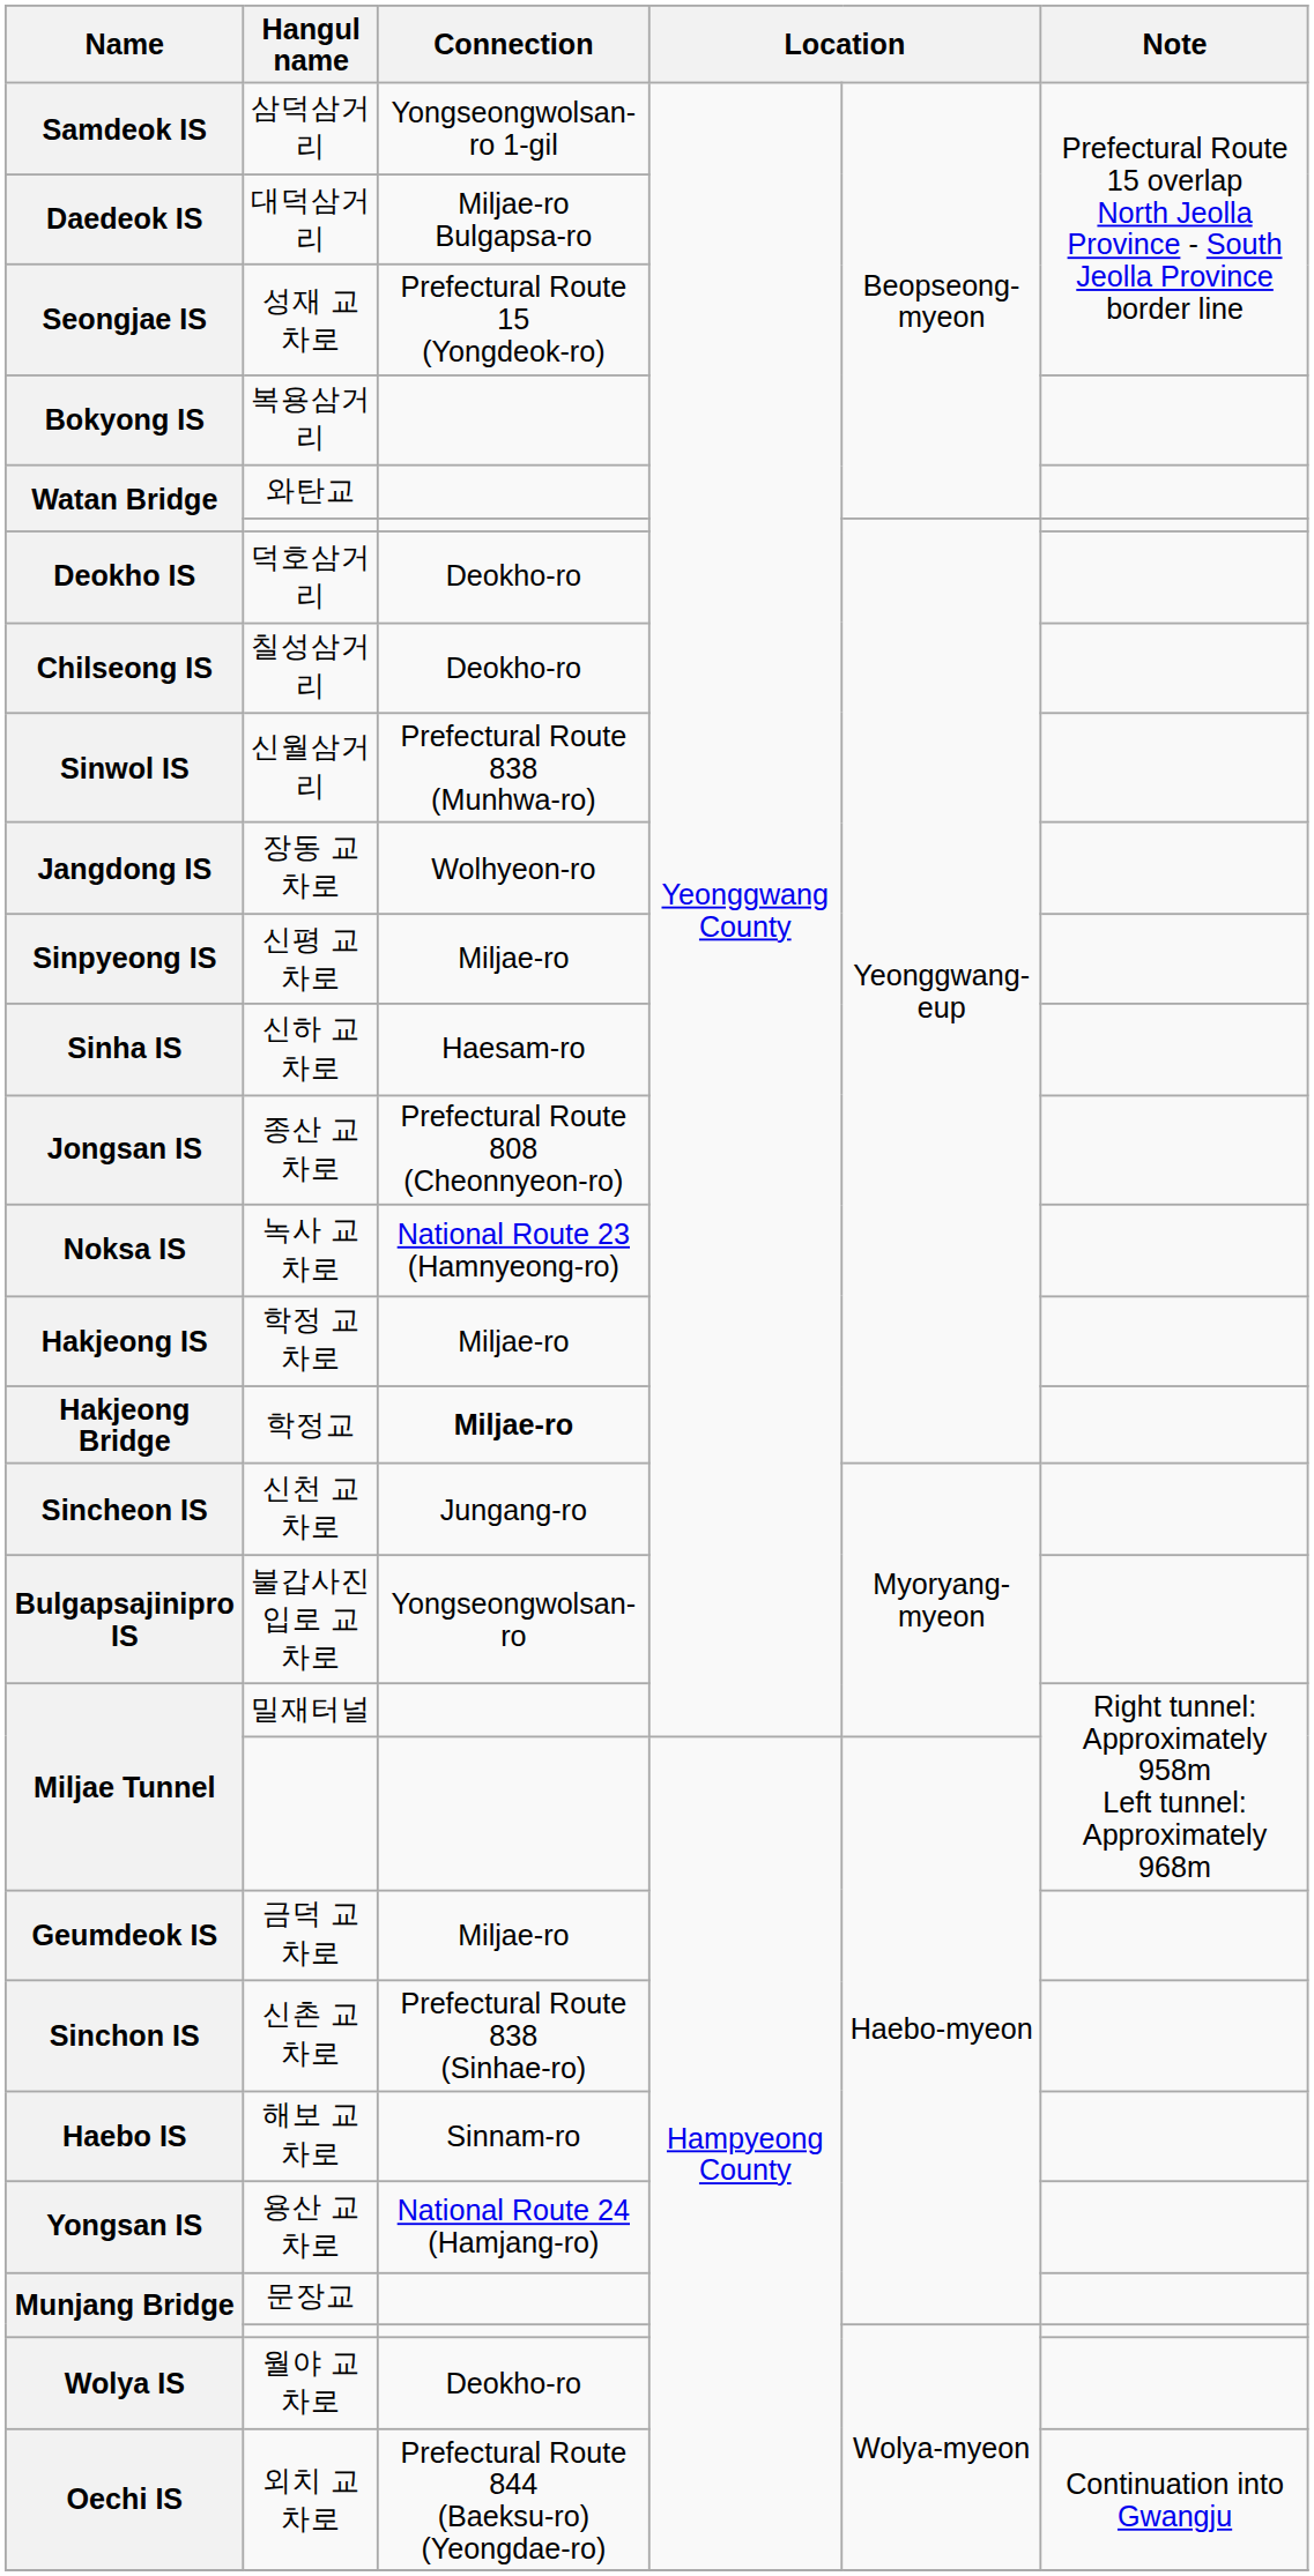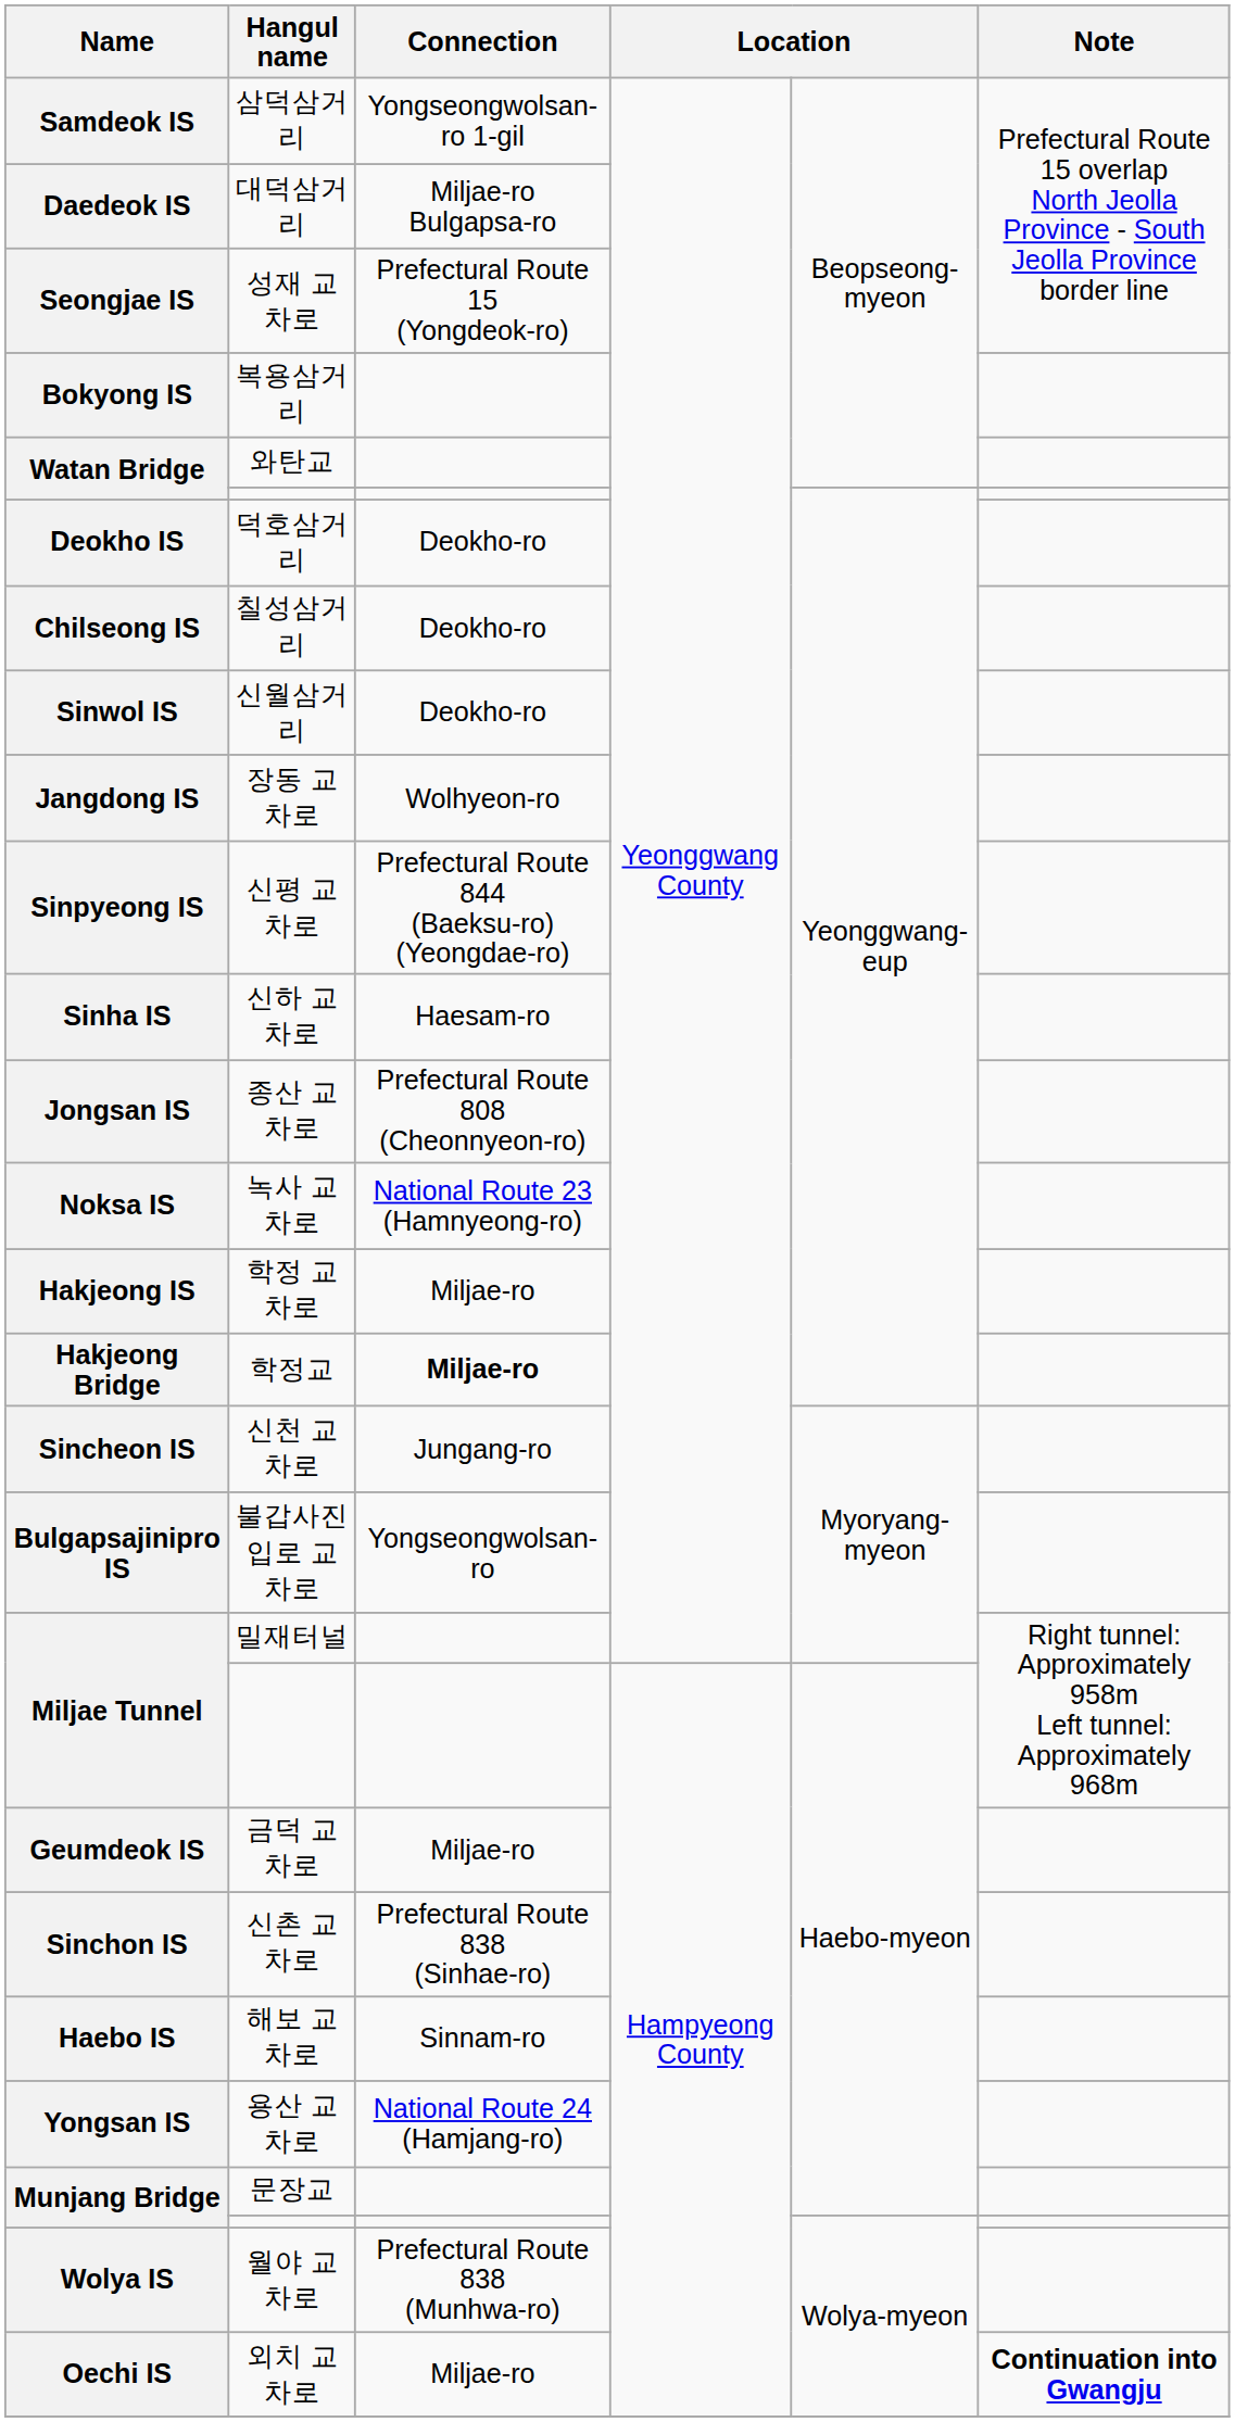신월삼거리 | Connection: Prefectural Route 838 (Munhwa-ro) -> Deokho-ro
신평 교차로 | Connection: Miljae-ro -> Prefectural Route 844 (Baeksu-ro) (Yeongdae-ro)
월야 교차로 | Connection: Deokho-ro -> Prefectural Route 838 (Munhwa-ro)
외치 교차로 | Connection: Prefectural Route 844 (Baeksu-ro) (Yeongdae-ro) -> Miljae-ro
외치 교차로 | Note: normal -> bold
